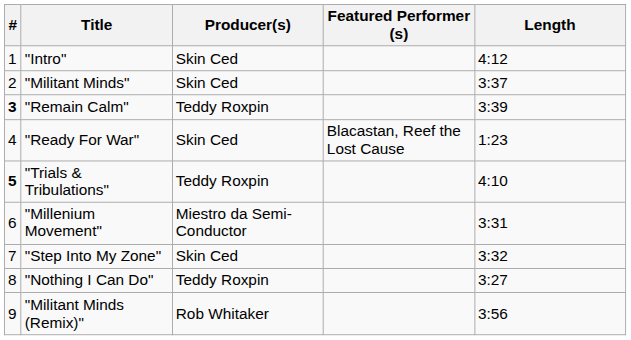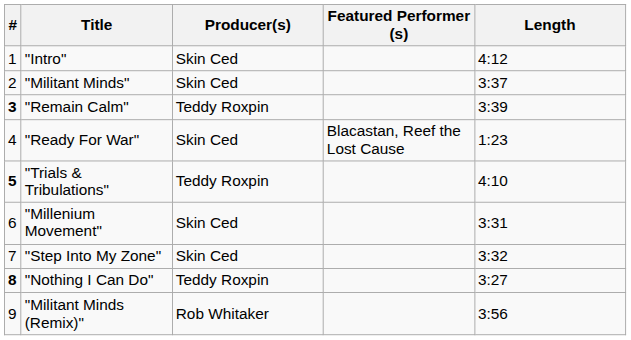"Millenium Movement" | Producer(s): Miestro da Semi-Conductor -> Skin Ced
"Nothing I Can Do" | #: normal -> bold
